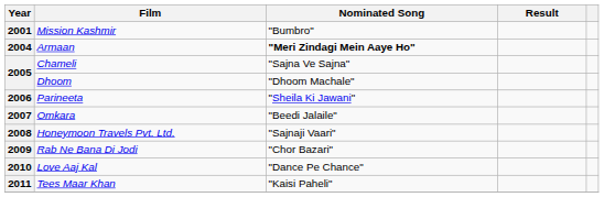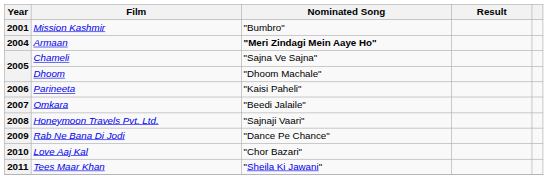2006 | Nominated Song: "Sheila Ki Jawani" -> "Kaisi Paheli"
2009 | Nominated Song: "Chor Bazari" -> "Dance Pe Chance"
2010 | Nominated Song: "Dance Pe Chance" -> "Chor Bazari"
2011 | Nominated Song: "Kaisi Paheli" -> "Sheila Ki Jawani"
